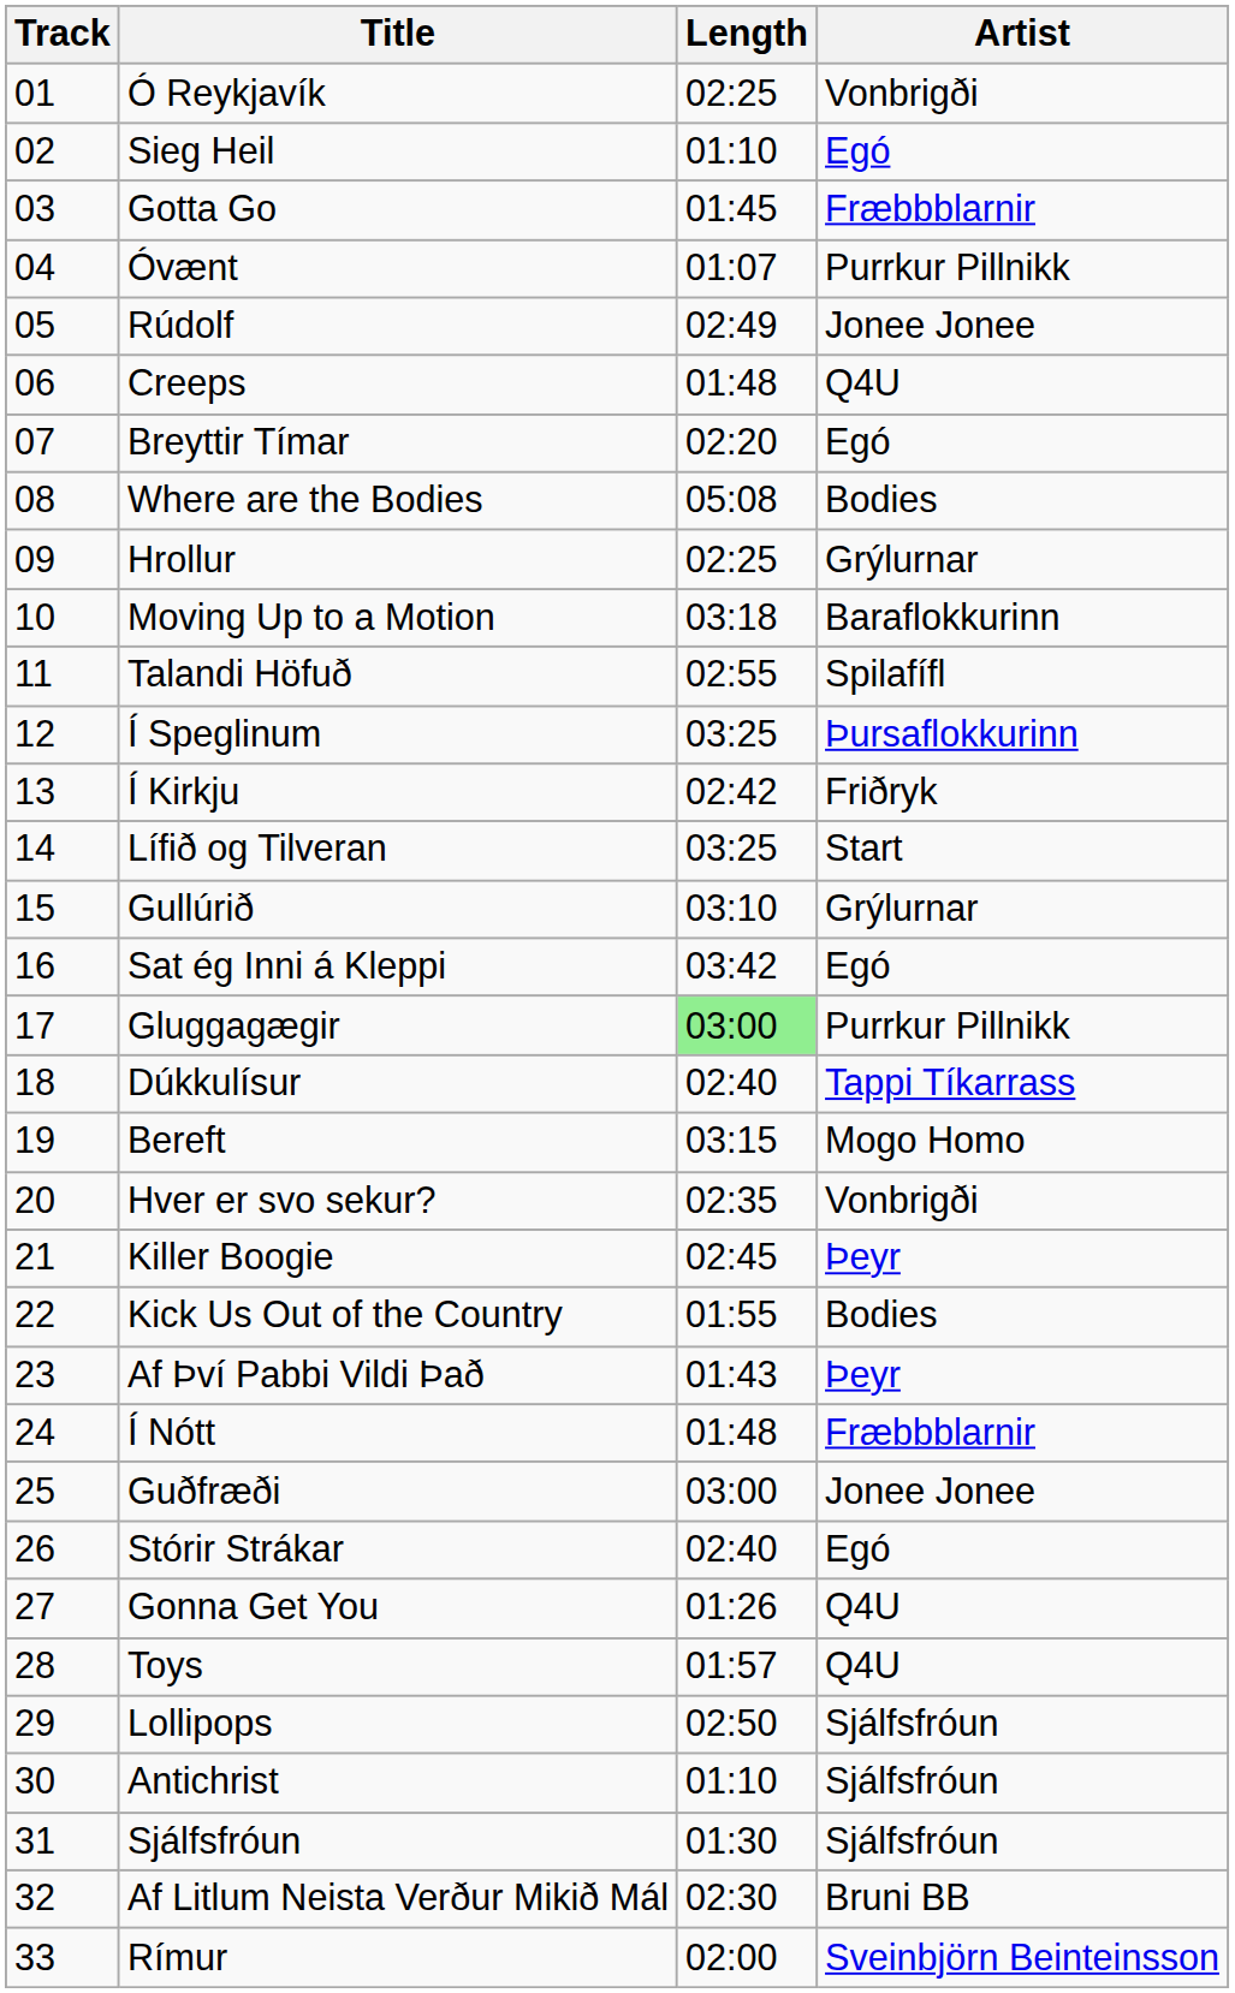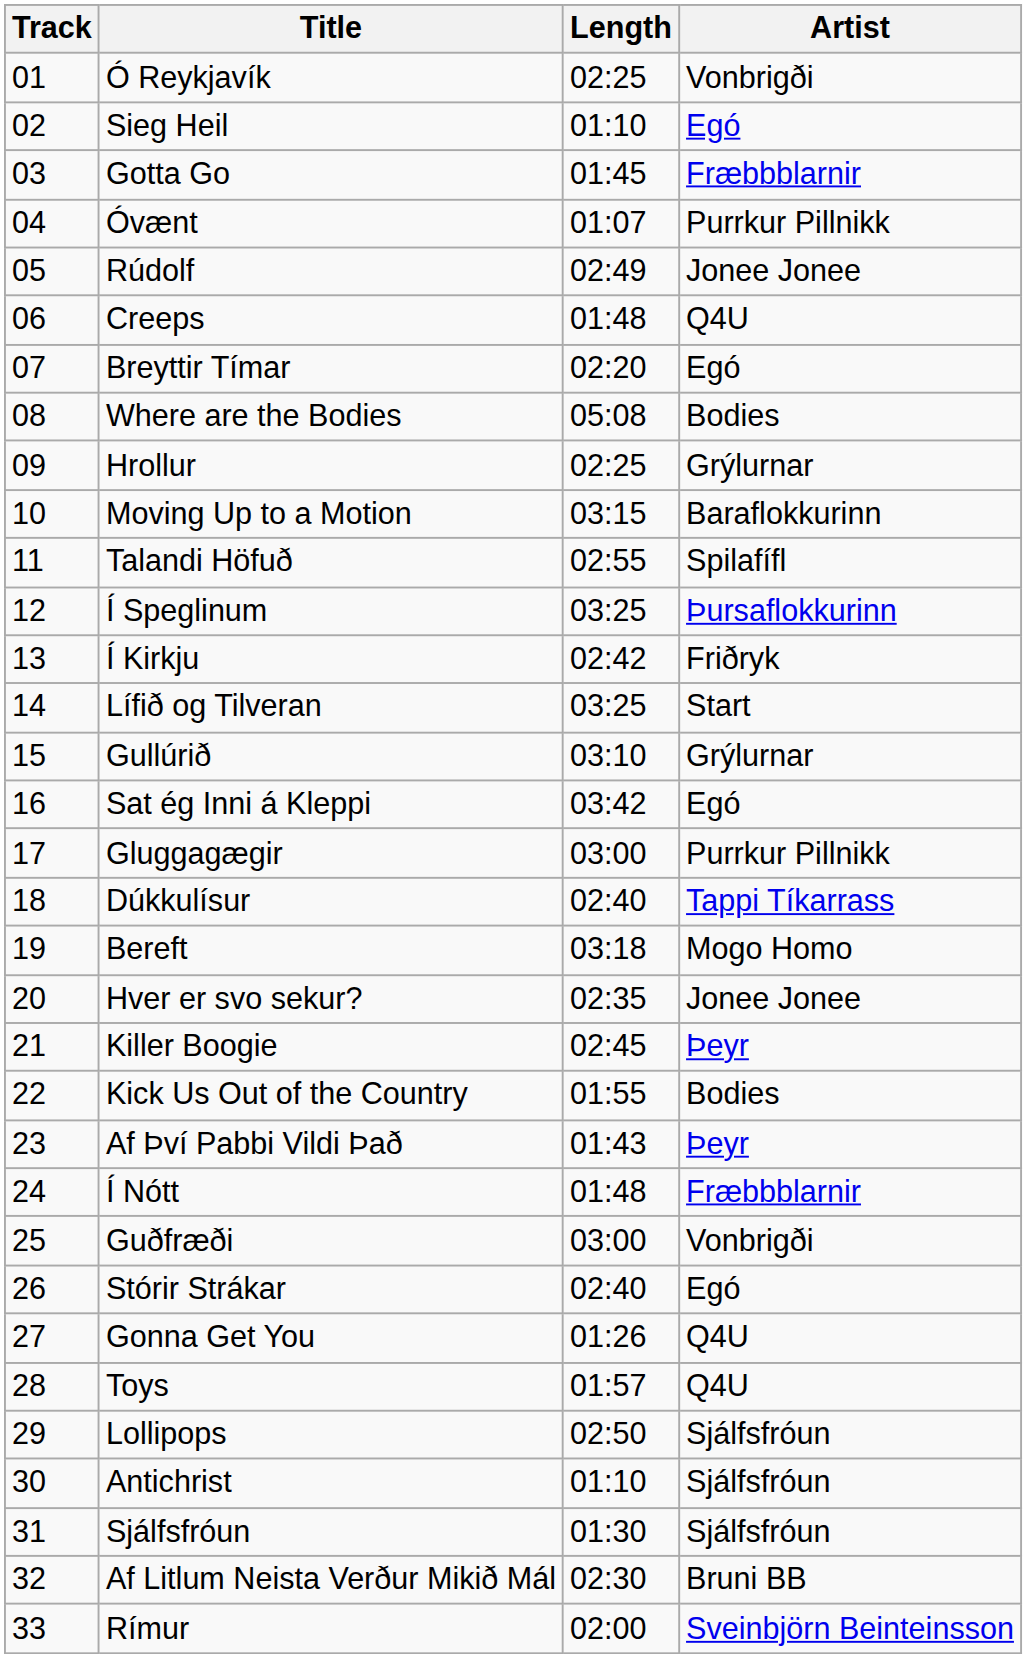Moving Up to a Motion | Length: 03:18 -> 03:15
Gluggagægir | Length: lightgreen background -> no background
Bereft | Length: 03:15 -> 03:18
Hver er svo sekur? | Artist: Vonbrigði -> Jonee Jonee
Guðfræði | Artist: Jonee Jonee -> Vonbrigði
